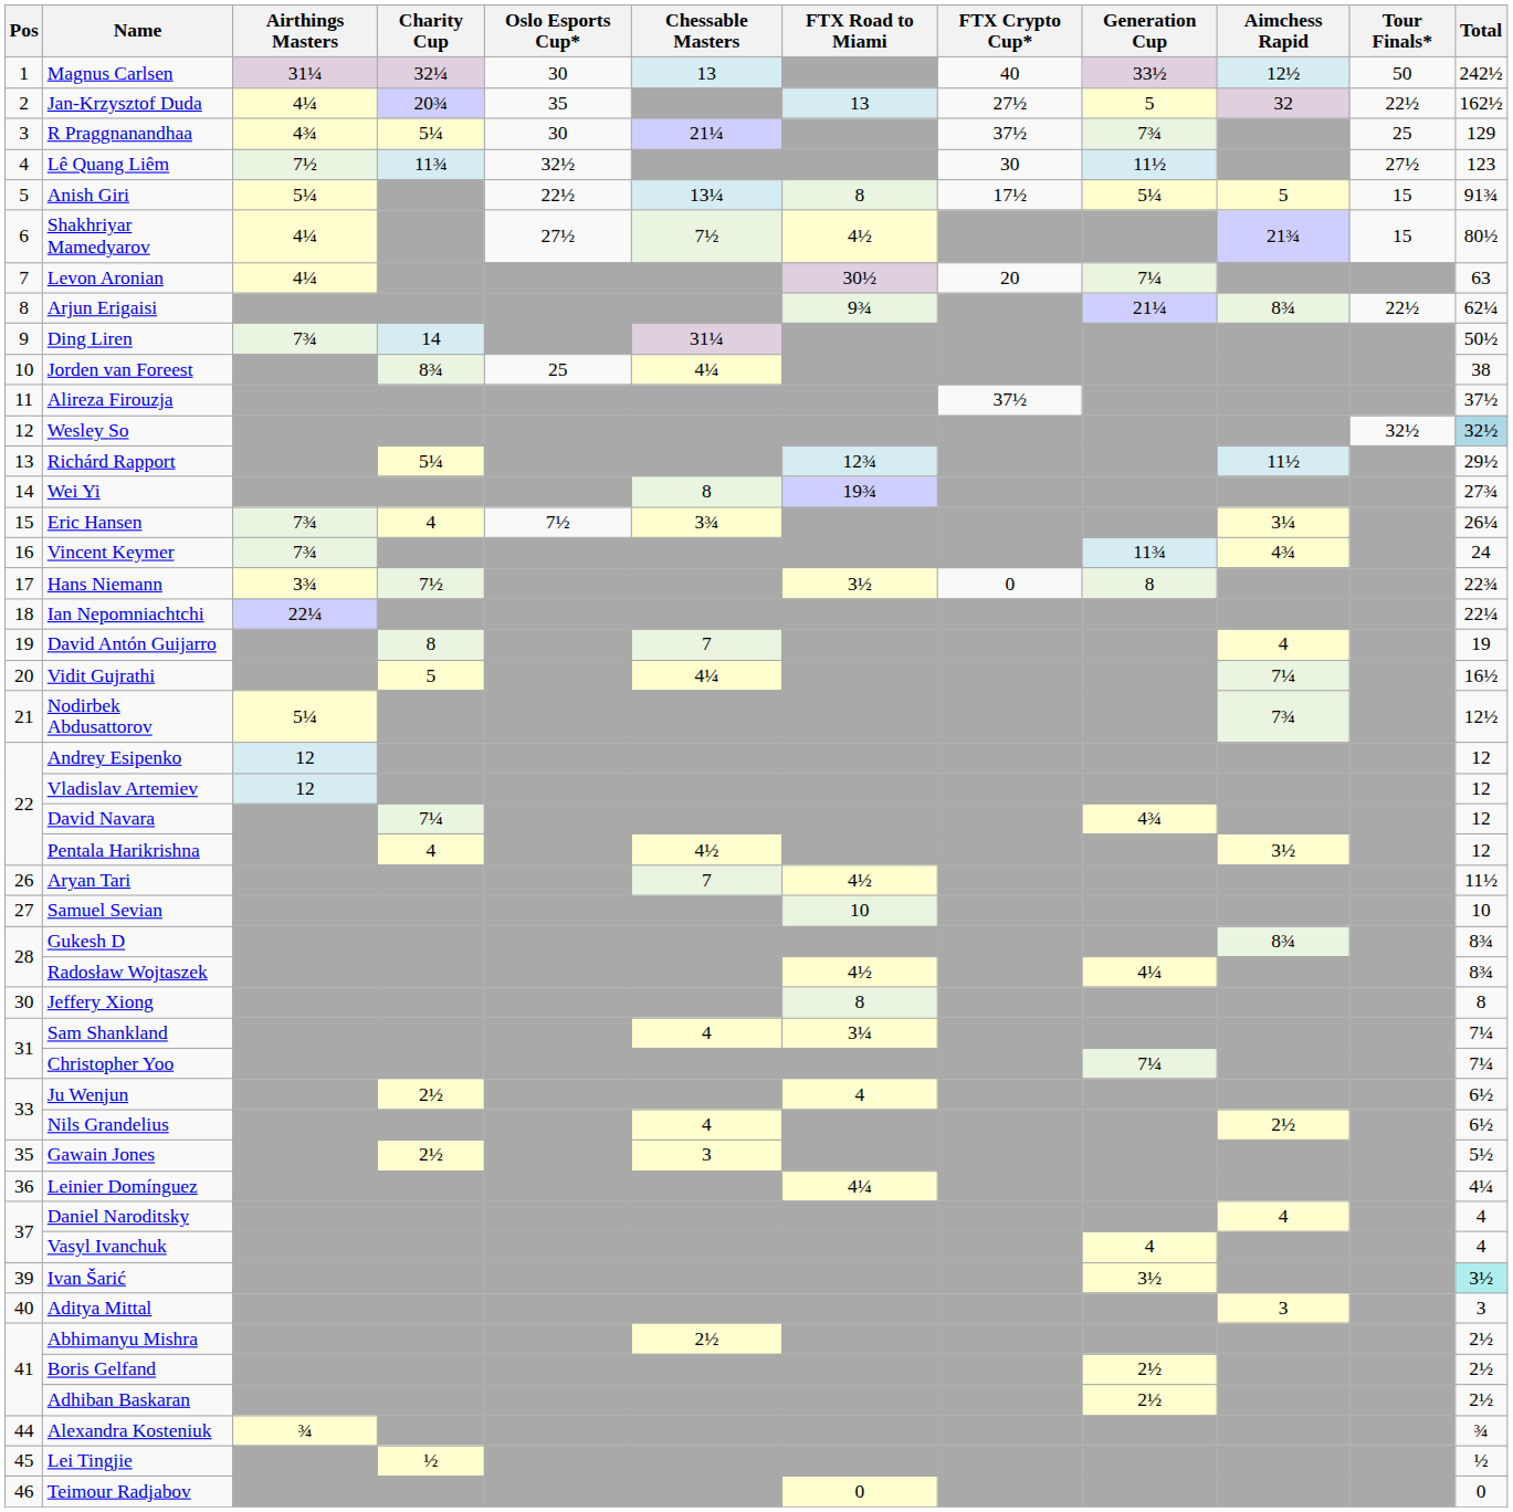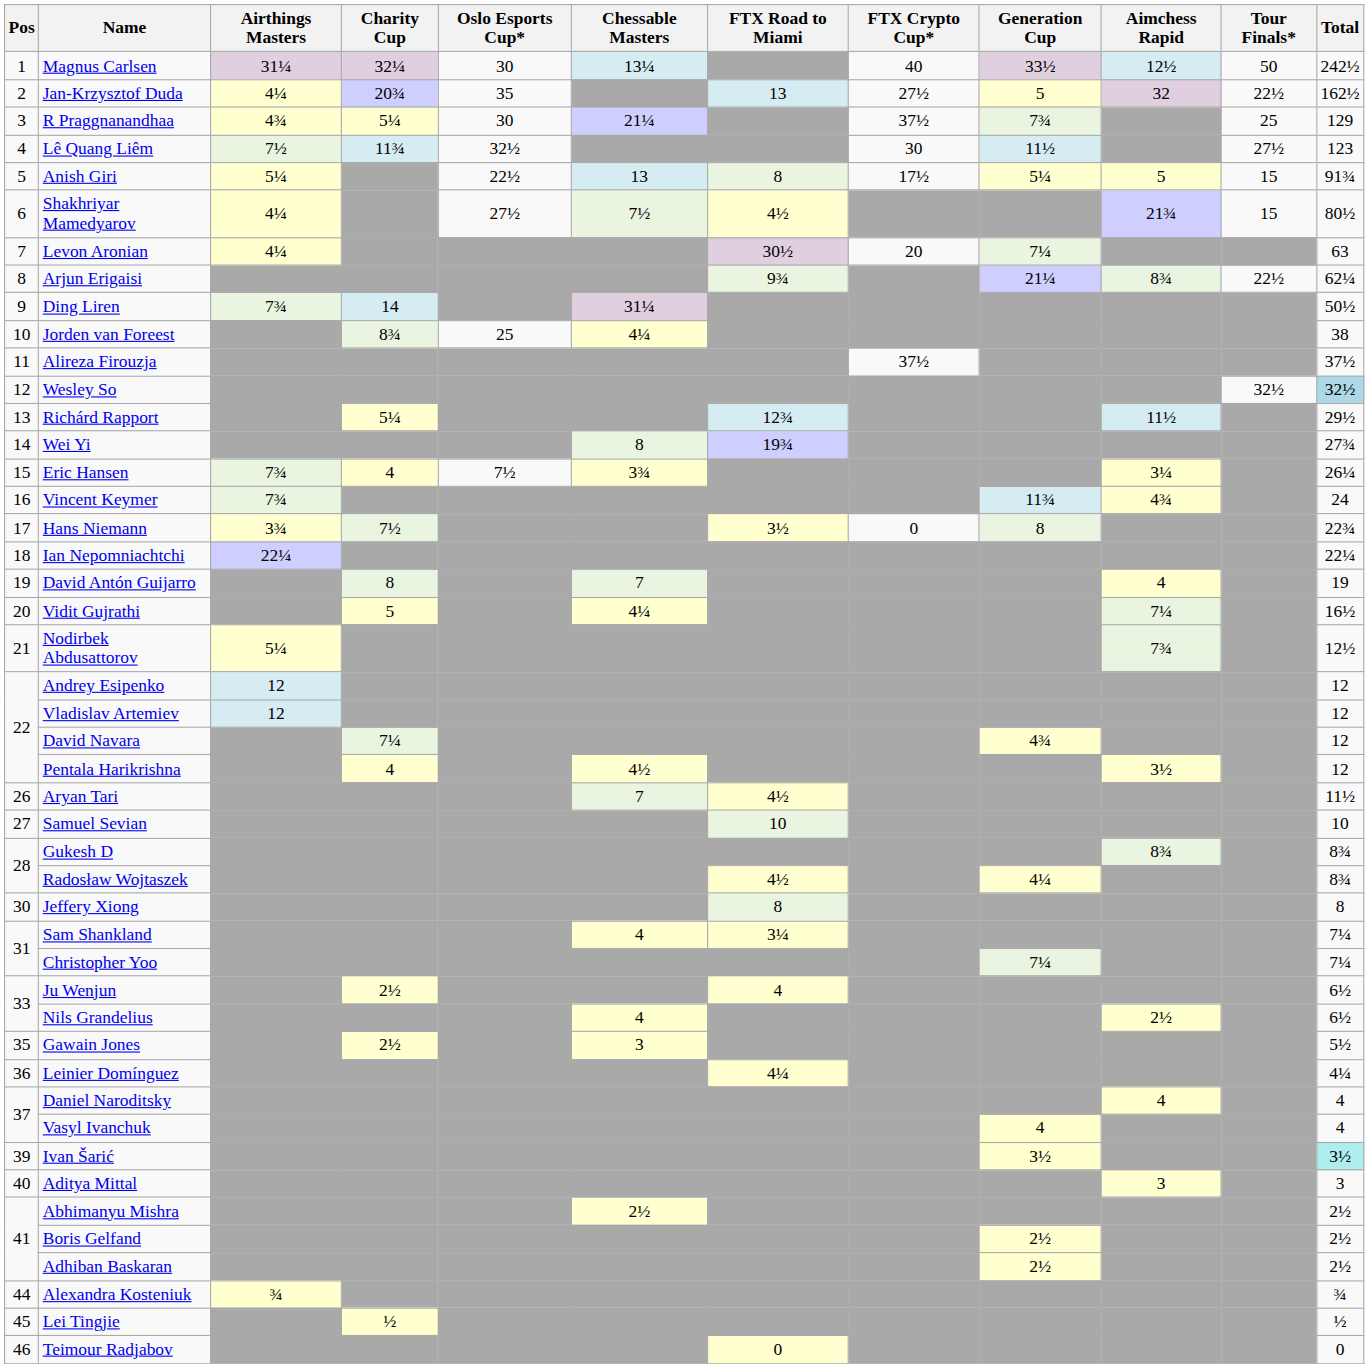Magnus Carlsen | Chessable Masters: 13 -> 13¼
Anish Giri | Chessable Masters: 13¼ -> 13
